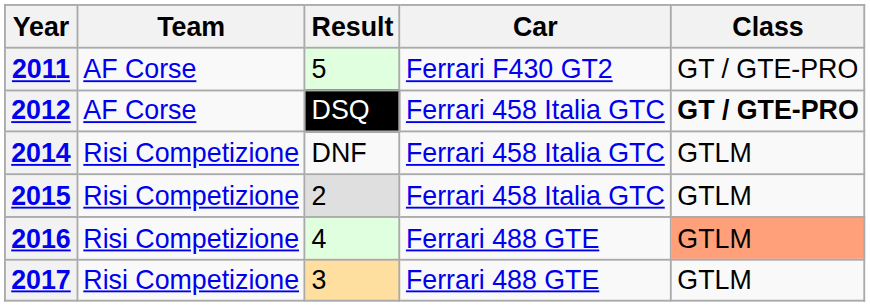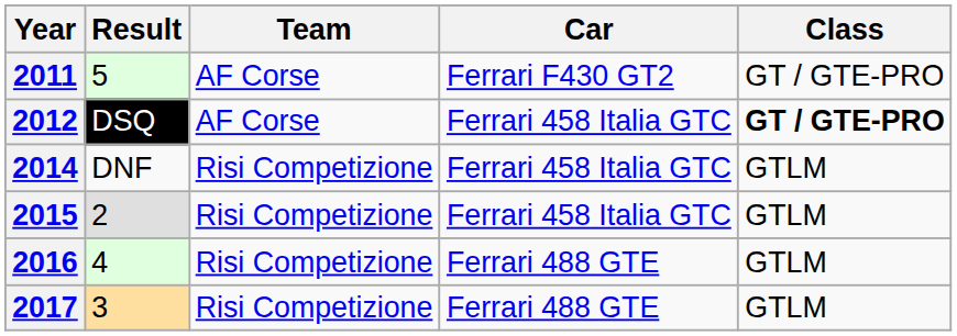columns swapped: Result <-> Team
2016 | Class: lightsalmon background -> no background
